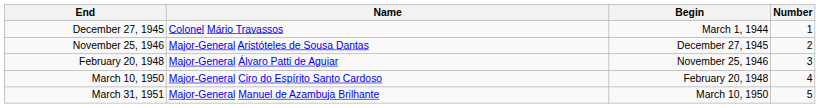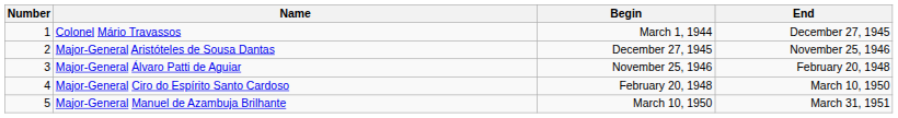columns swapped: Number <-> End
